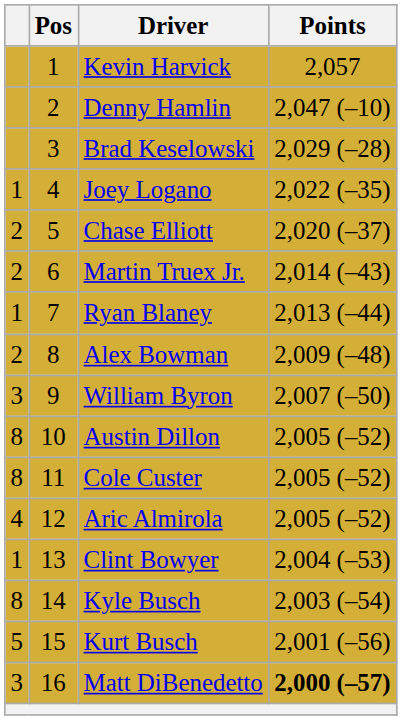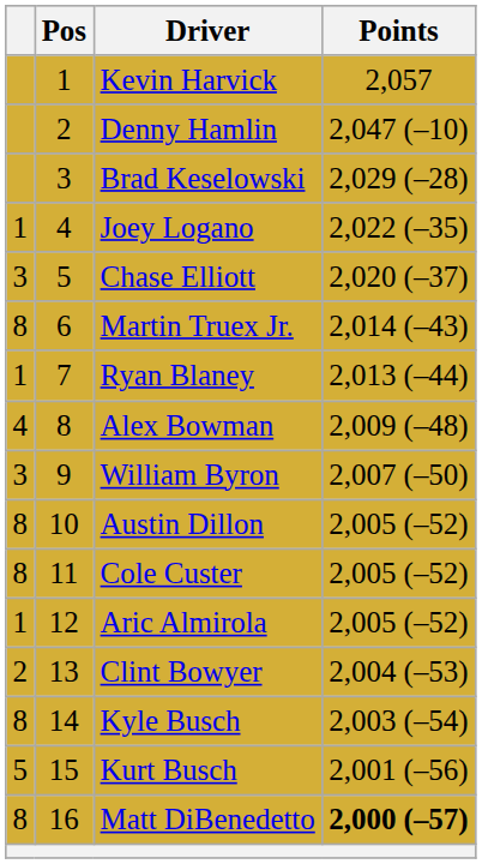Chase Elliott | column 1: 2 -> 3
Martin Truex Jr. | column 1: 2 -> 8
Alex Bowman | column 1: 2 -> 4
Aric Almirola | column 1: 4 -> 1
Clint Bowyer | column 1: 1 -> 2
Matt DiBenedetto | column 1: 3 -> 8
